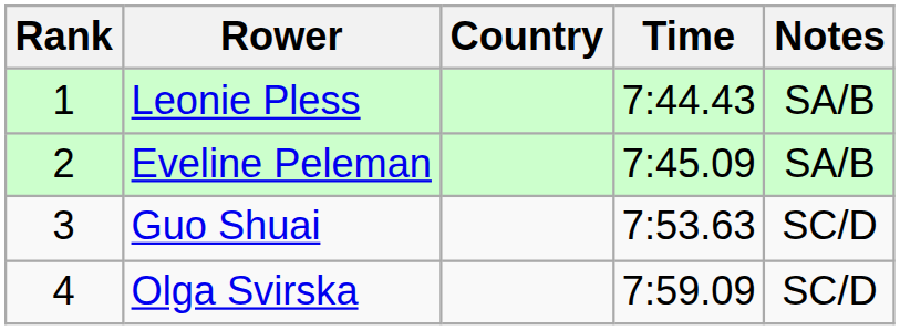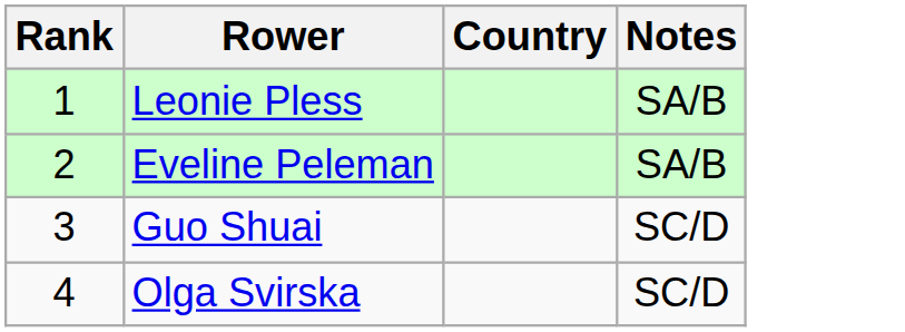- column: Time | 7:44.43 | 7:45.09 | 7:53.63 | 7:59.09
